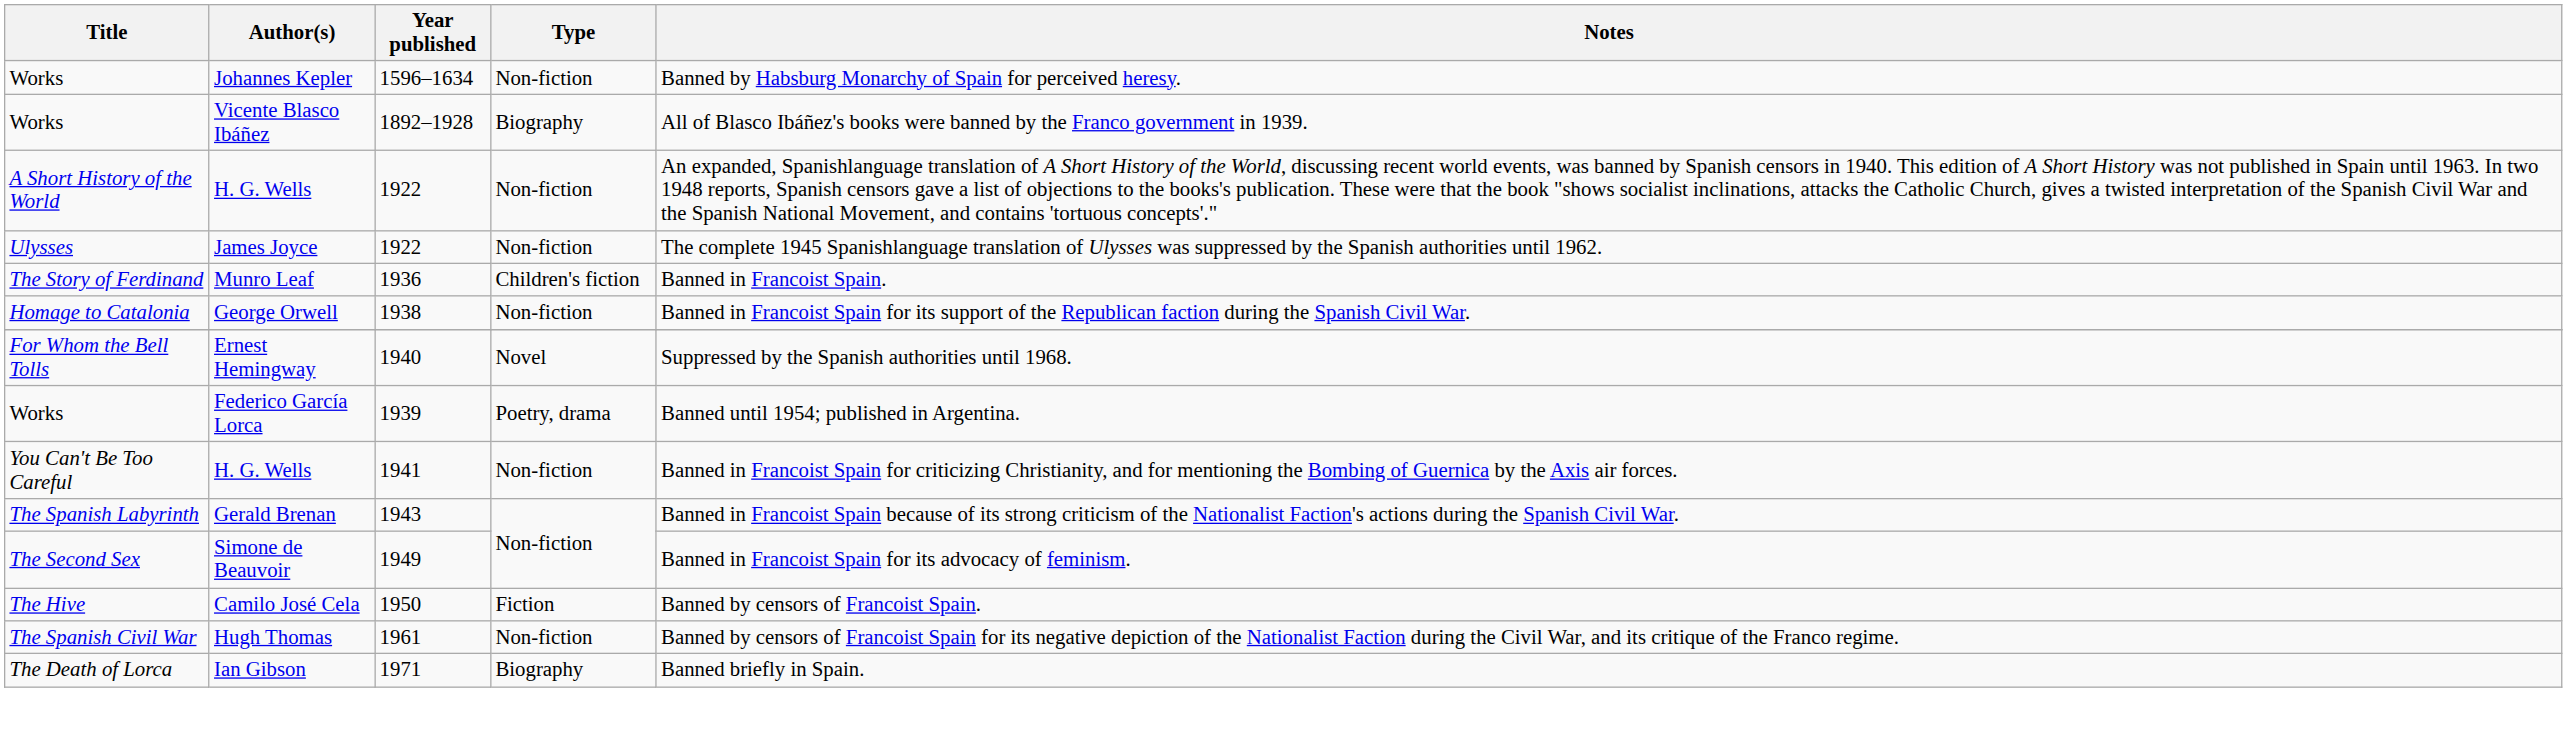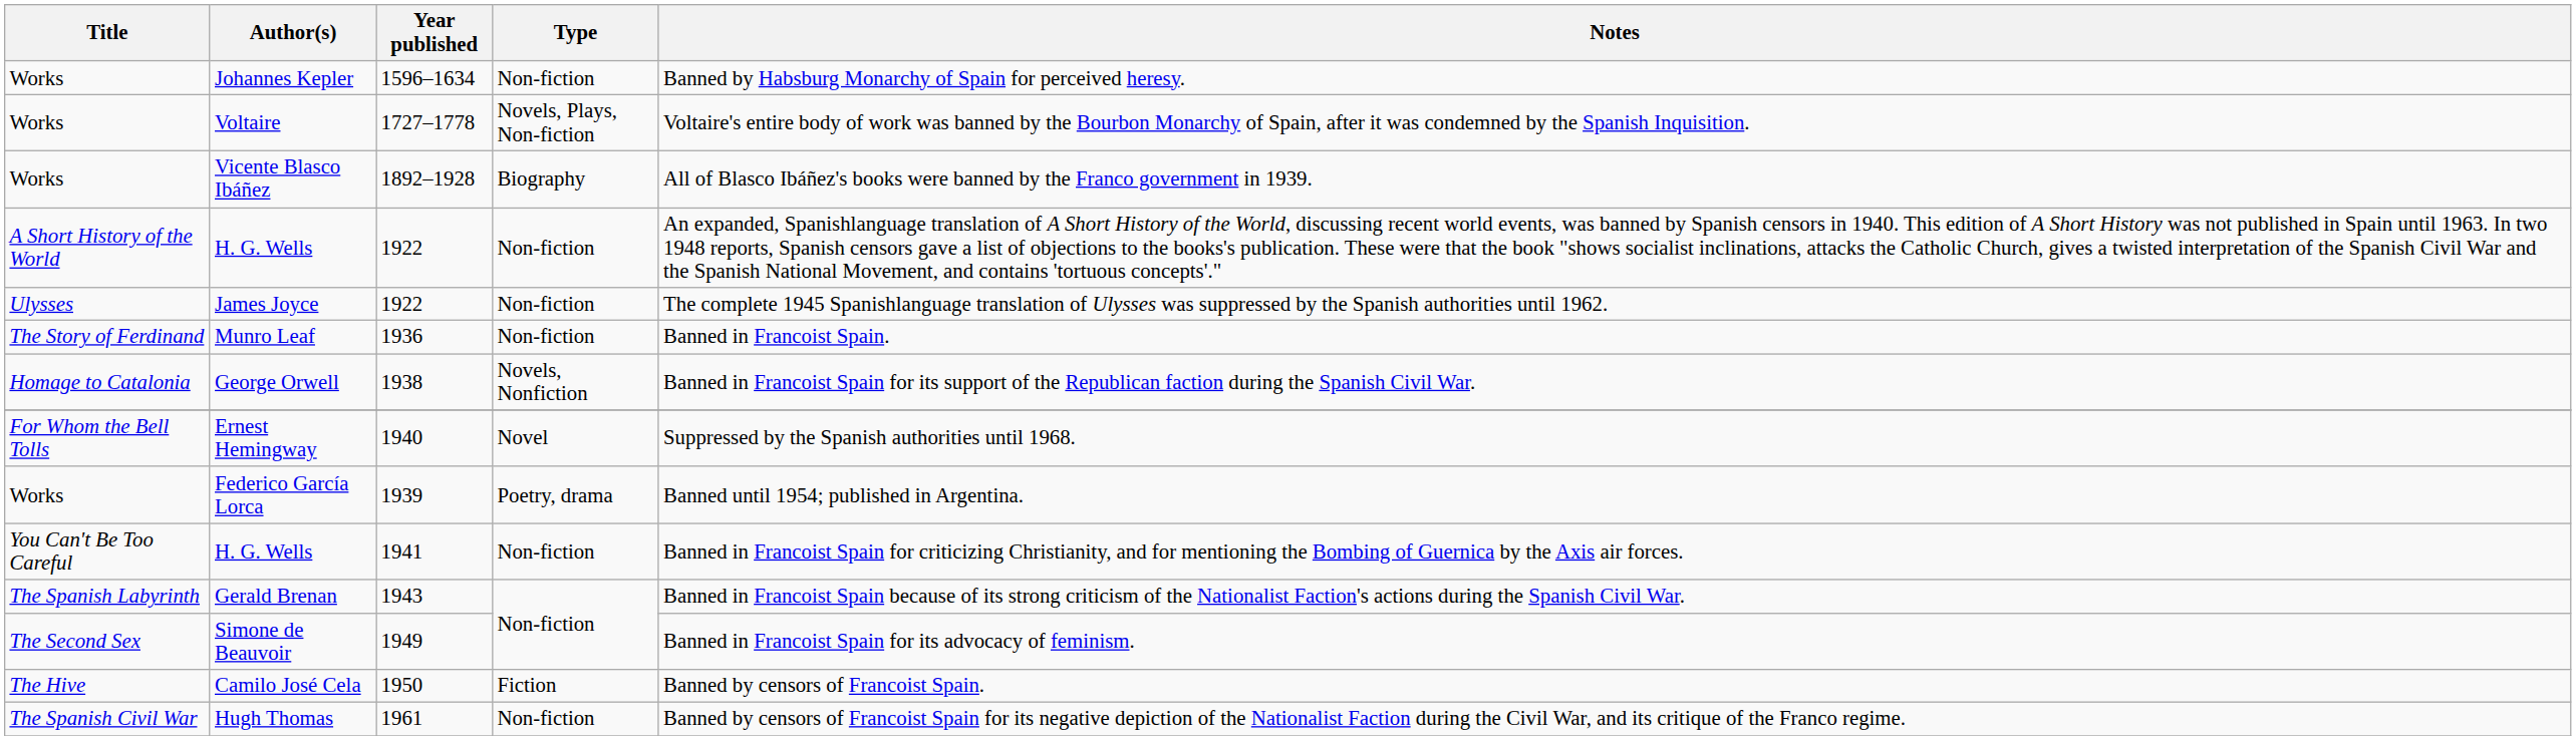+ row: Works | Voltaire | 1727–1778 | Novels, Plays, Non-fiction | Voltaire's entire body of work was banned by the Bourbon Monarchy of Spain, after it was condemned by the Spanish Inquisition.
Munro Leaf | Type: Children's fiction -> Non-fiction
George Orwell | Type: Non-fiction -> Novels, Nonfiction
- row: The Death of Lorca | Ian Gibson | 1971 | Biography | Banned briefly in Spain.
